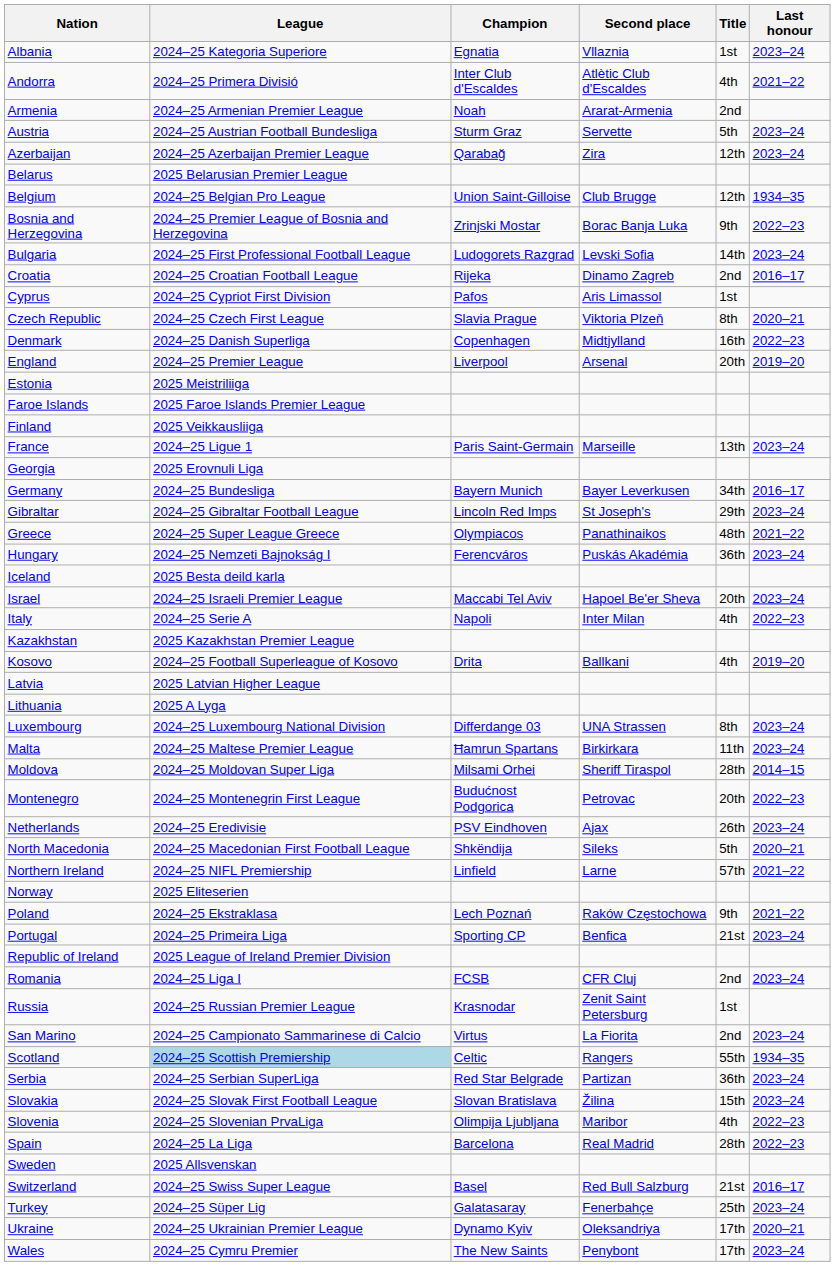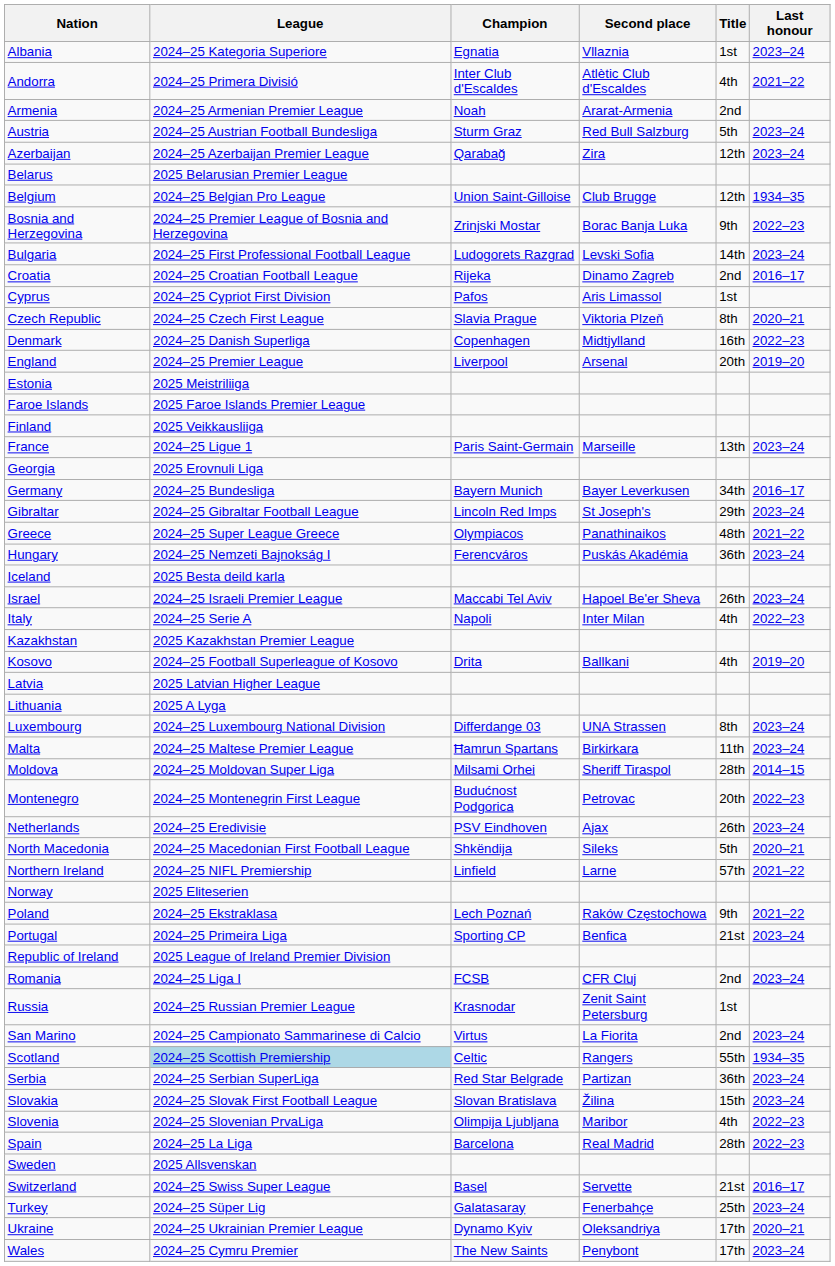Austria | Second place: Servette -> Red Bull Salzburg
Israel | Title: 20th -> 26th
Switzerland | Second place: Red Bull Salzburg -> Servette
